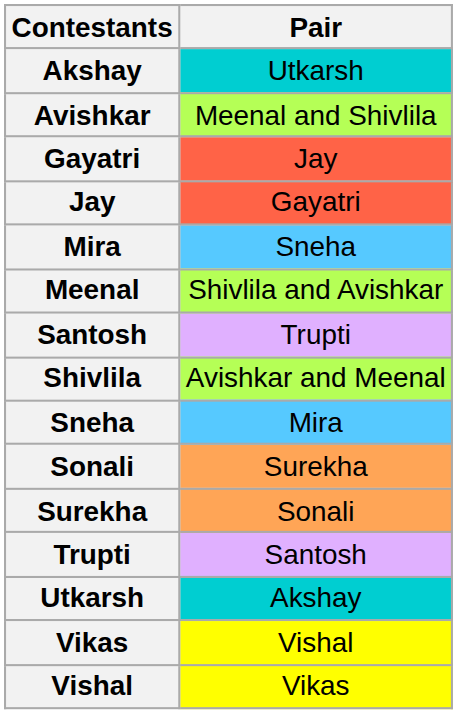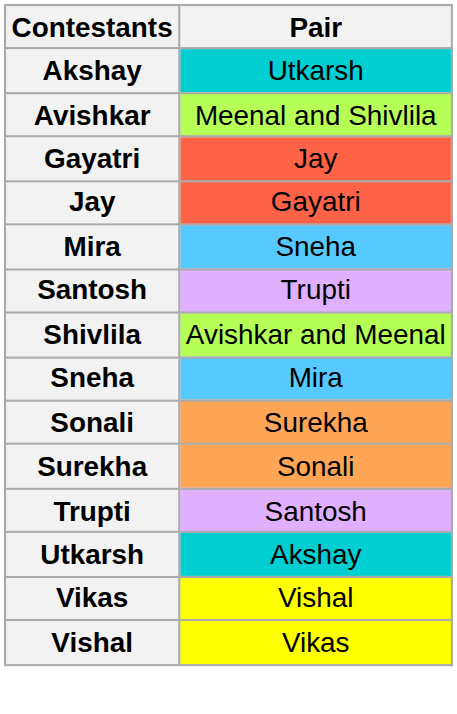- row: Meenal | Shivlila and Avishkar
